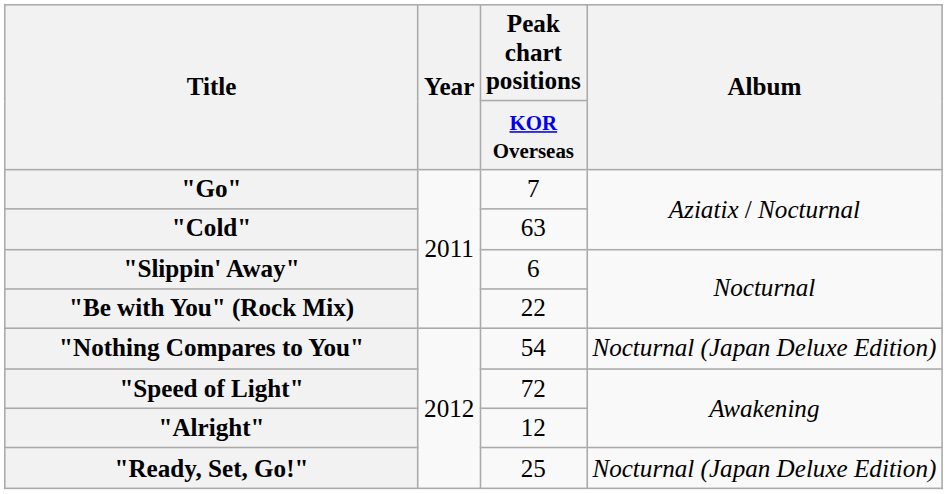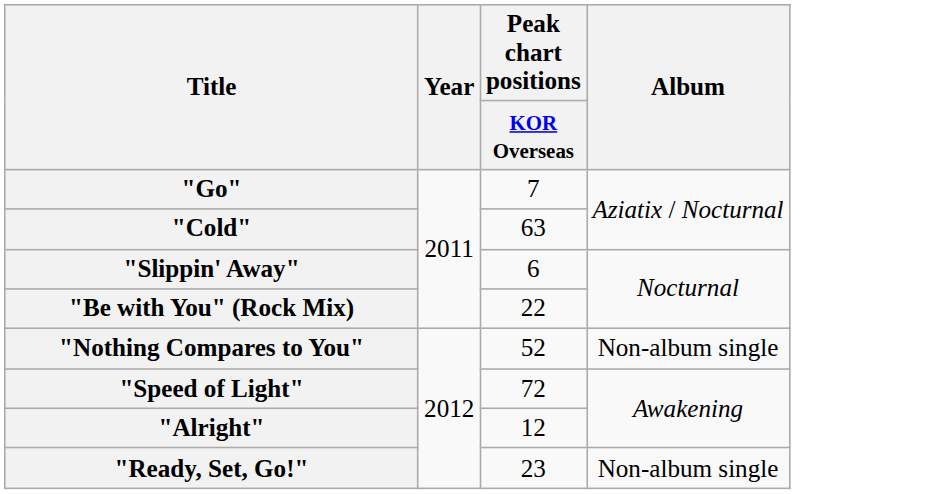"Nothing Compares to You" | Peak chart positions / KOR Overseas: 54 -> 52
"Nothing Compares to You" | Album: Nocturnal (Japan Deluxe Edition) -> Non-album single
"Ready, Set, Go!" | Peak chart positions / KOR Overseas: 25 -> 23
"Ready, Set, Go!" | Album: Nocturnal (Japan Deluxe Edition) -> Non-album single
